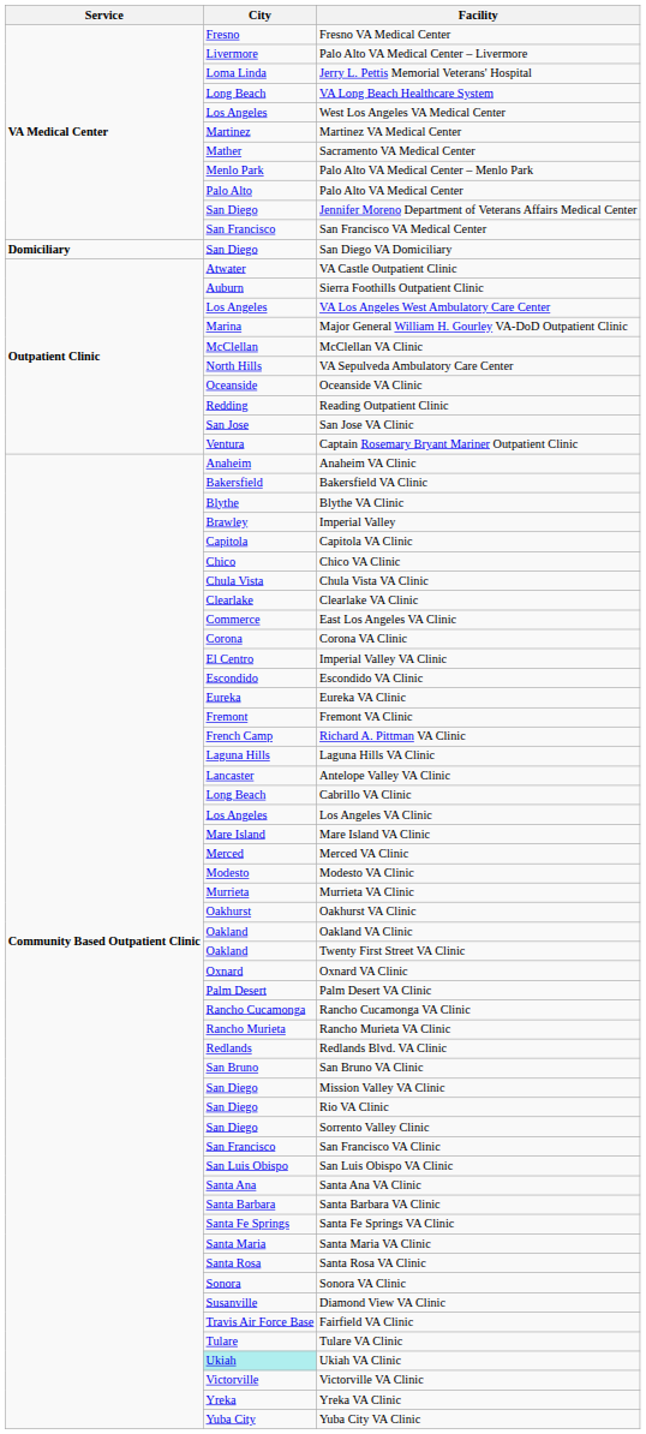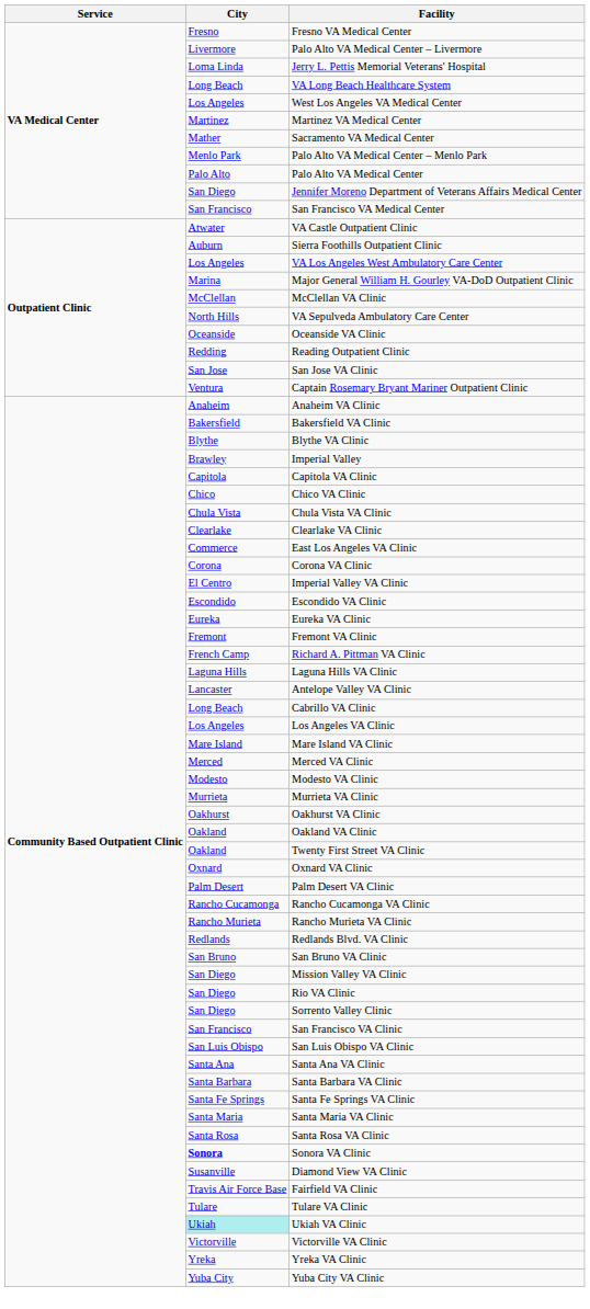- row: Domiciliary | San Diego | San Diego VA Domiciliary
Sonora VA Clinic | City: normal -> bold
